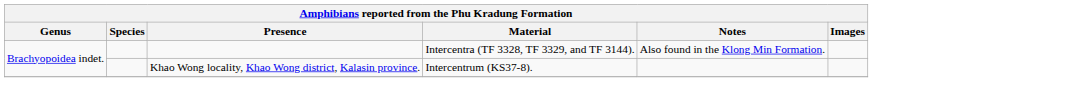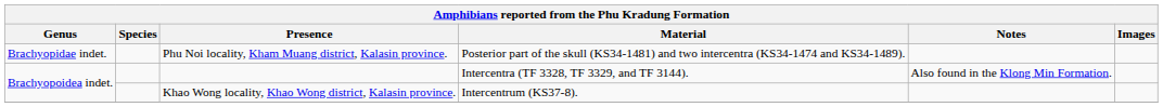+ row: Brachyopidae indet. | Phu Noi locality, Kham Muang district, Kalasin province. | Posterior part of the skull (KS34-1481) and two intercentra (KS34-1474 and KS34-1489).
